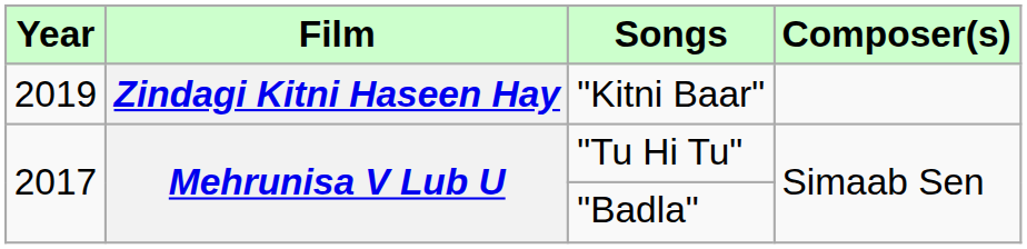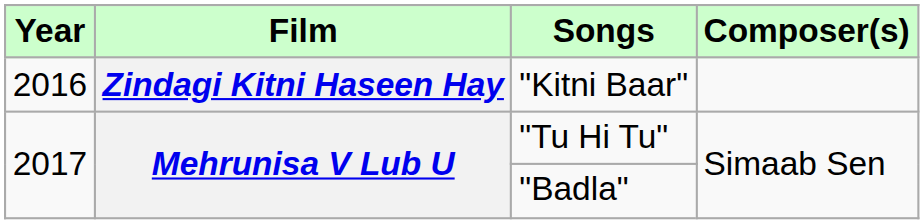"Kitni Baar" | Year: 2019 -> 2016
